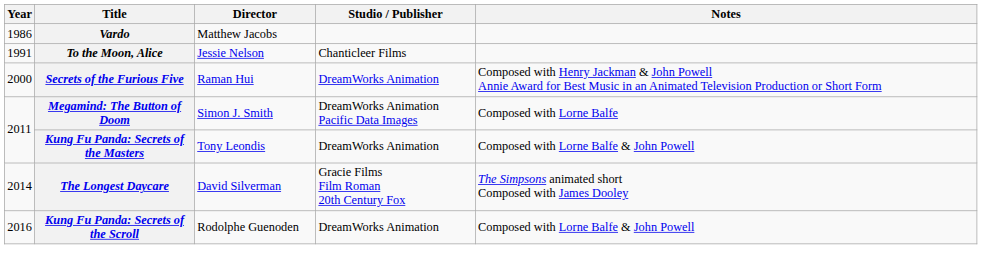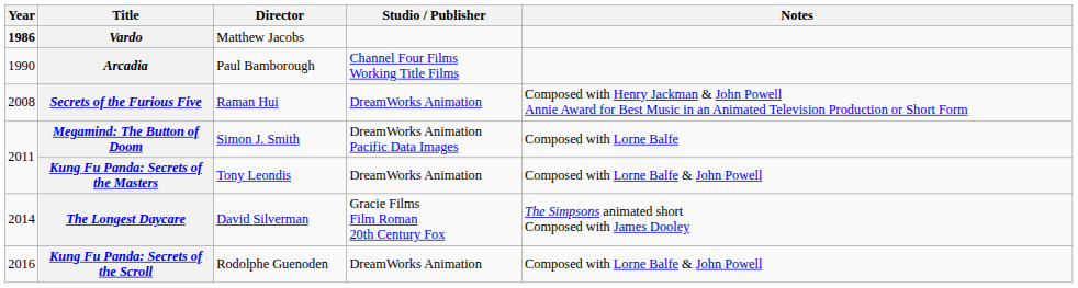Vardo | Year: normal -> bold
+ row: 1990 | Arcadia | Paul Bamborough | Channel Four Films Working Title Films
- row: 1991 | To the Moon, Alice | Jessie Nelson | Chanticleer Films
Secrets of the Furious Five | Year: 2000 -> 2008
